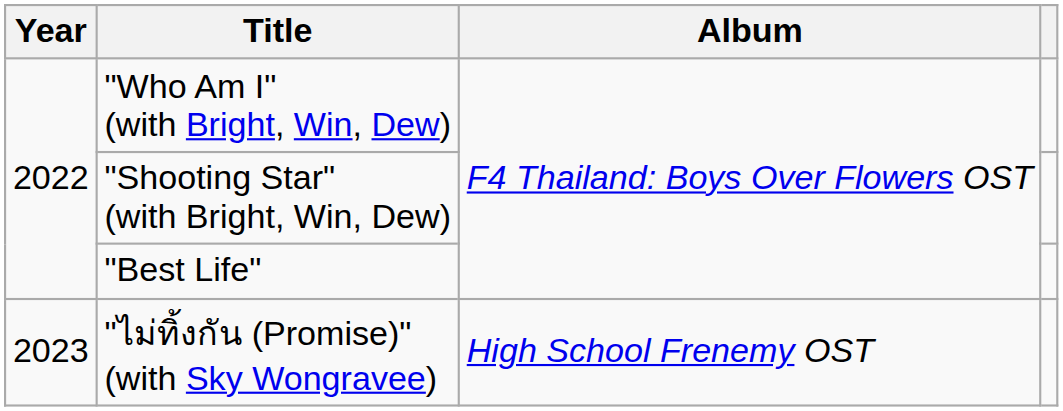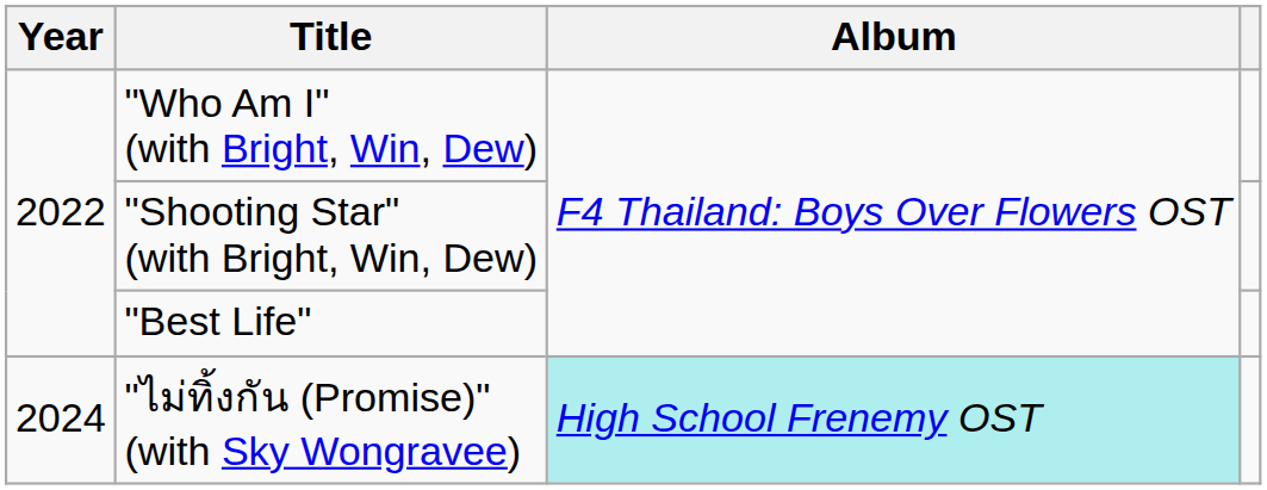"ไม่ทิ้งกัน (Promise)" (with Sky Wongravee) | Year: 2023 -> 2024
"ไม่ทิ้งกัน (Promise)" (with Sky Wongravee) | Album: no background -> paleturquoise background
